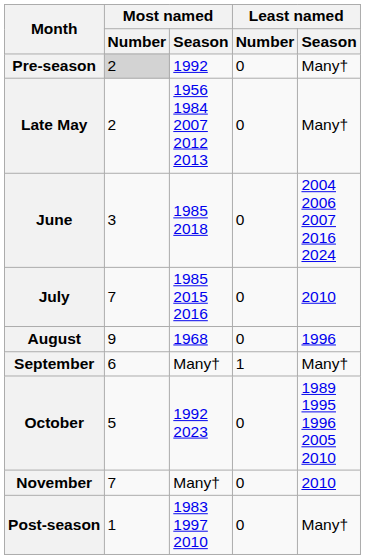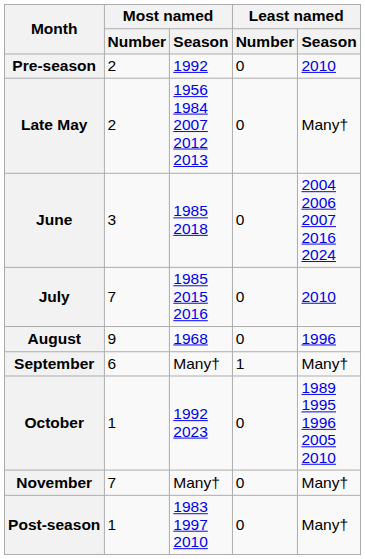Pre-season | Most named / Number: lightgrey background -> no background
Pre-season | Least named / Season: Many† -> 2010
October | Most named / Number: 5 -> 1
November | Least named / Season: 2010 -> Many†
